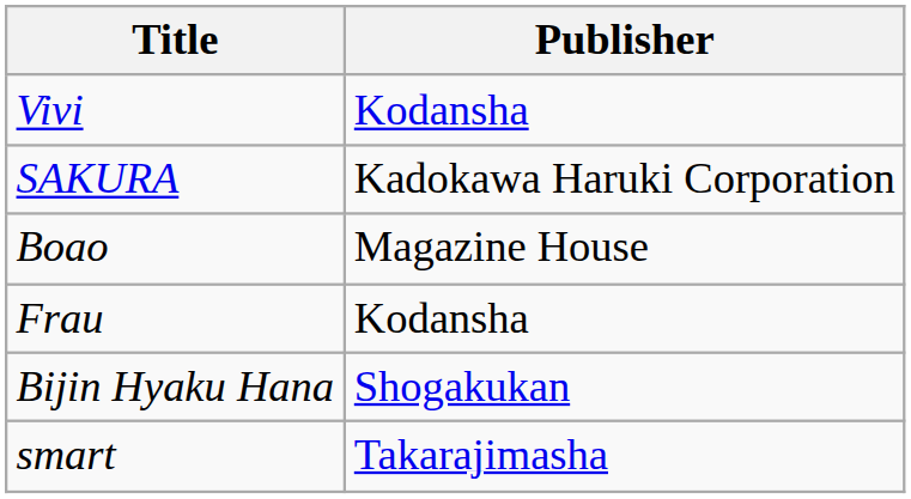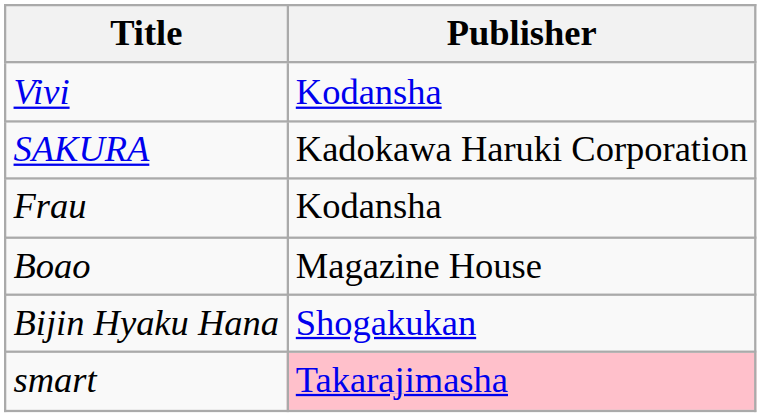rows swapped: Frau <-> Boao
smart | Publisher: no background -> pink background
